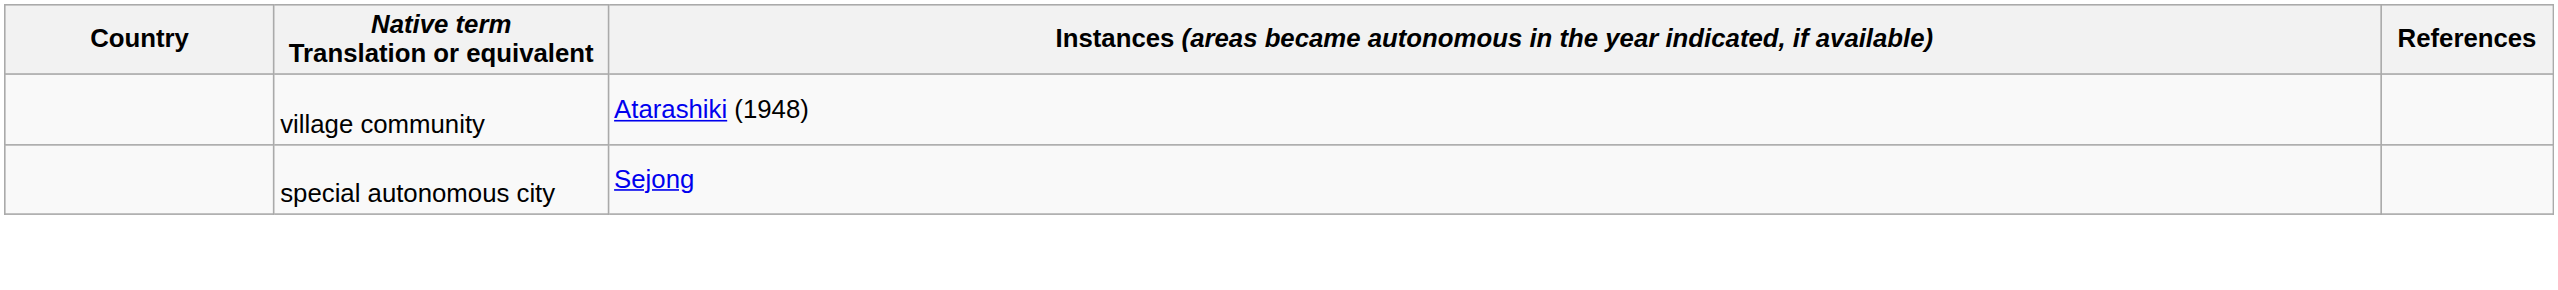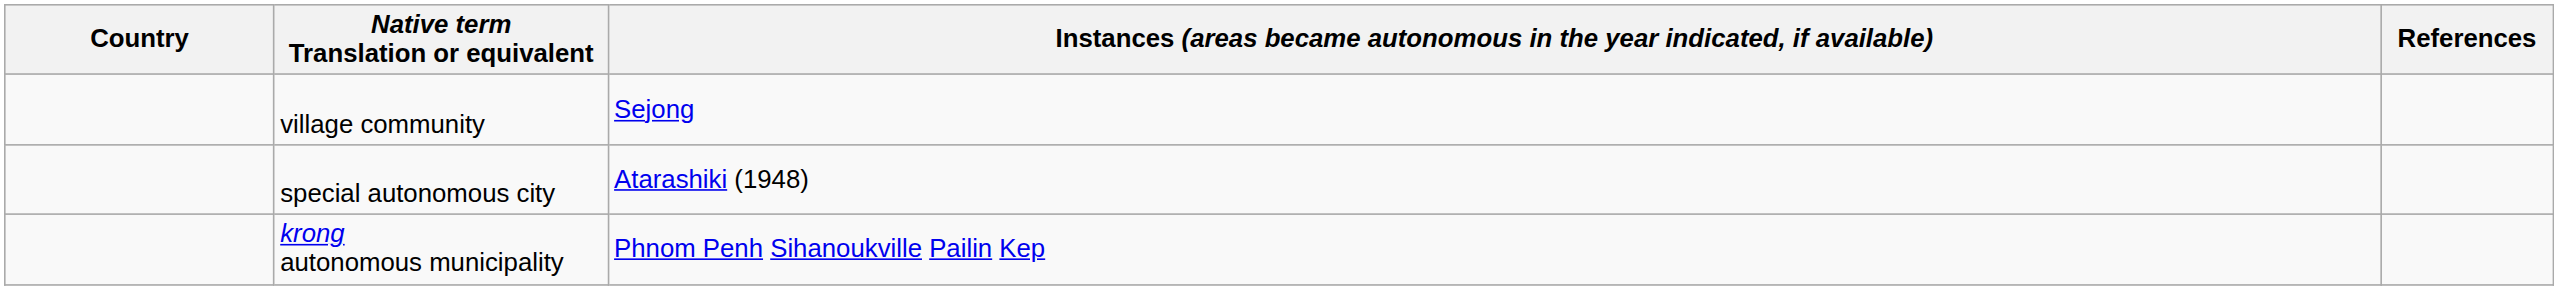village community | column 3: Atarashiki (1948) -> Sejong
special autonomous city | column 3: Sejong -> Atarashiki (1948)
+ row: krong autonomous municipality | Phnom Penh Sihanoukville Pailin Kep
